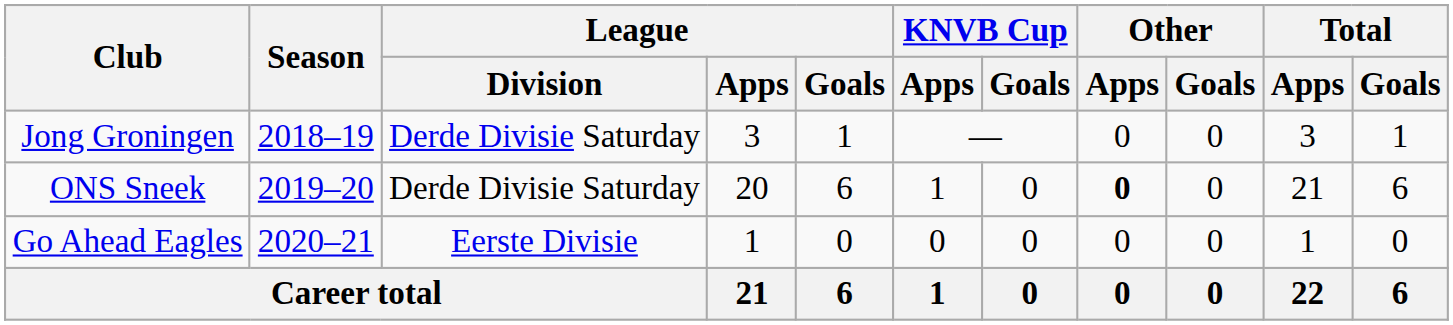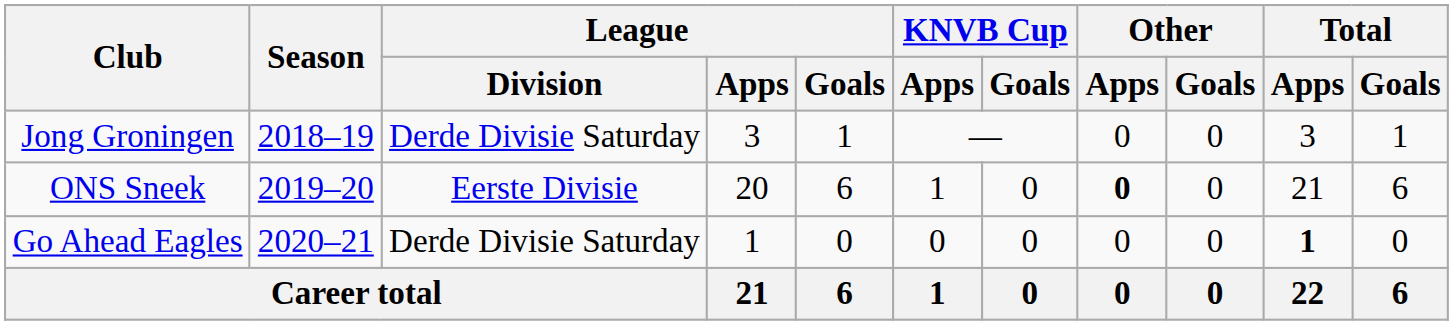ONS Sneek | League / Division: Derde Divisie Saturday -> Eerste Divisie
Go Ahead Eagles | League / Division: Eerste Divisie -> Derde Divisie Saturday
Go Ahead Eagles | Total / Apps: normal -> bold
